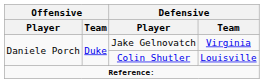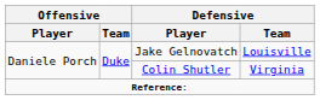Jake Gelnovatch | Defensive / Team: Virginia -> Louisville
Colin Shutler | Defensive / Team: Louisville -> Virginia
